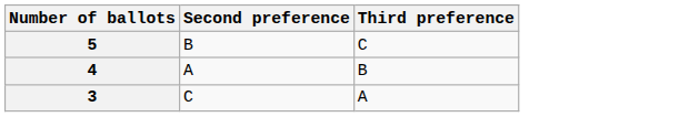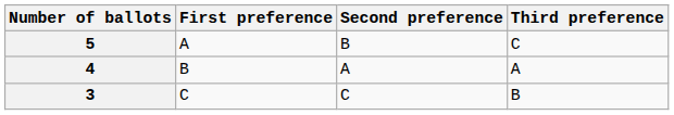+ column: First preference | A | B | C
4 | Third preference: B -> A
3 | Third preference: A -> B
